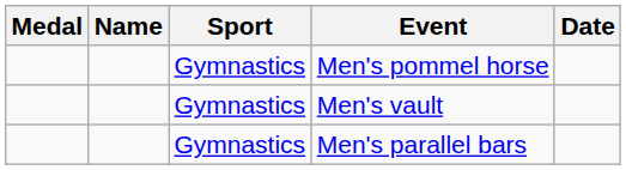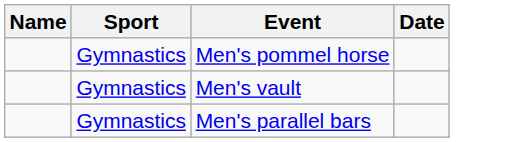- column: Medal
